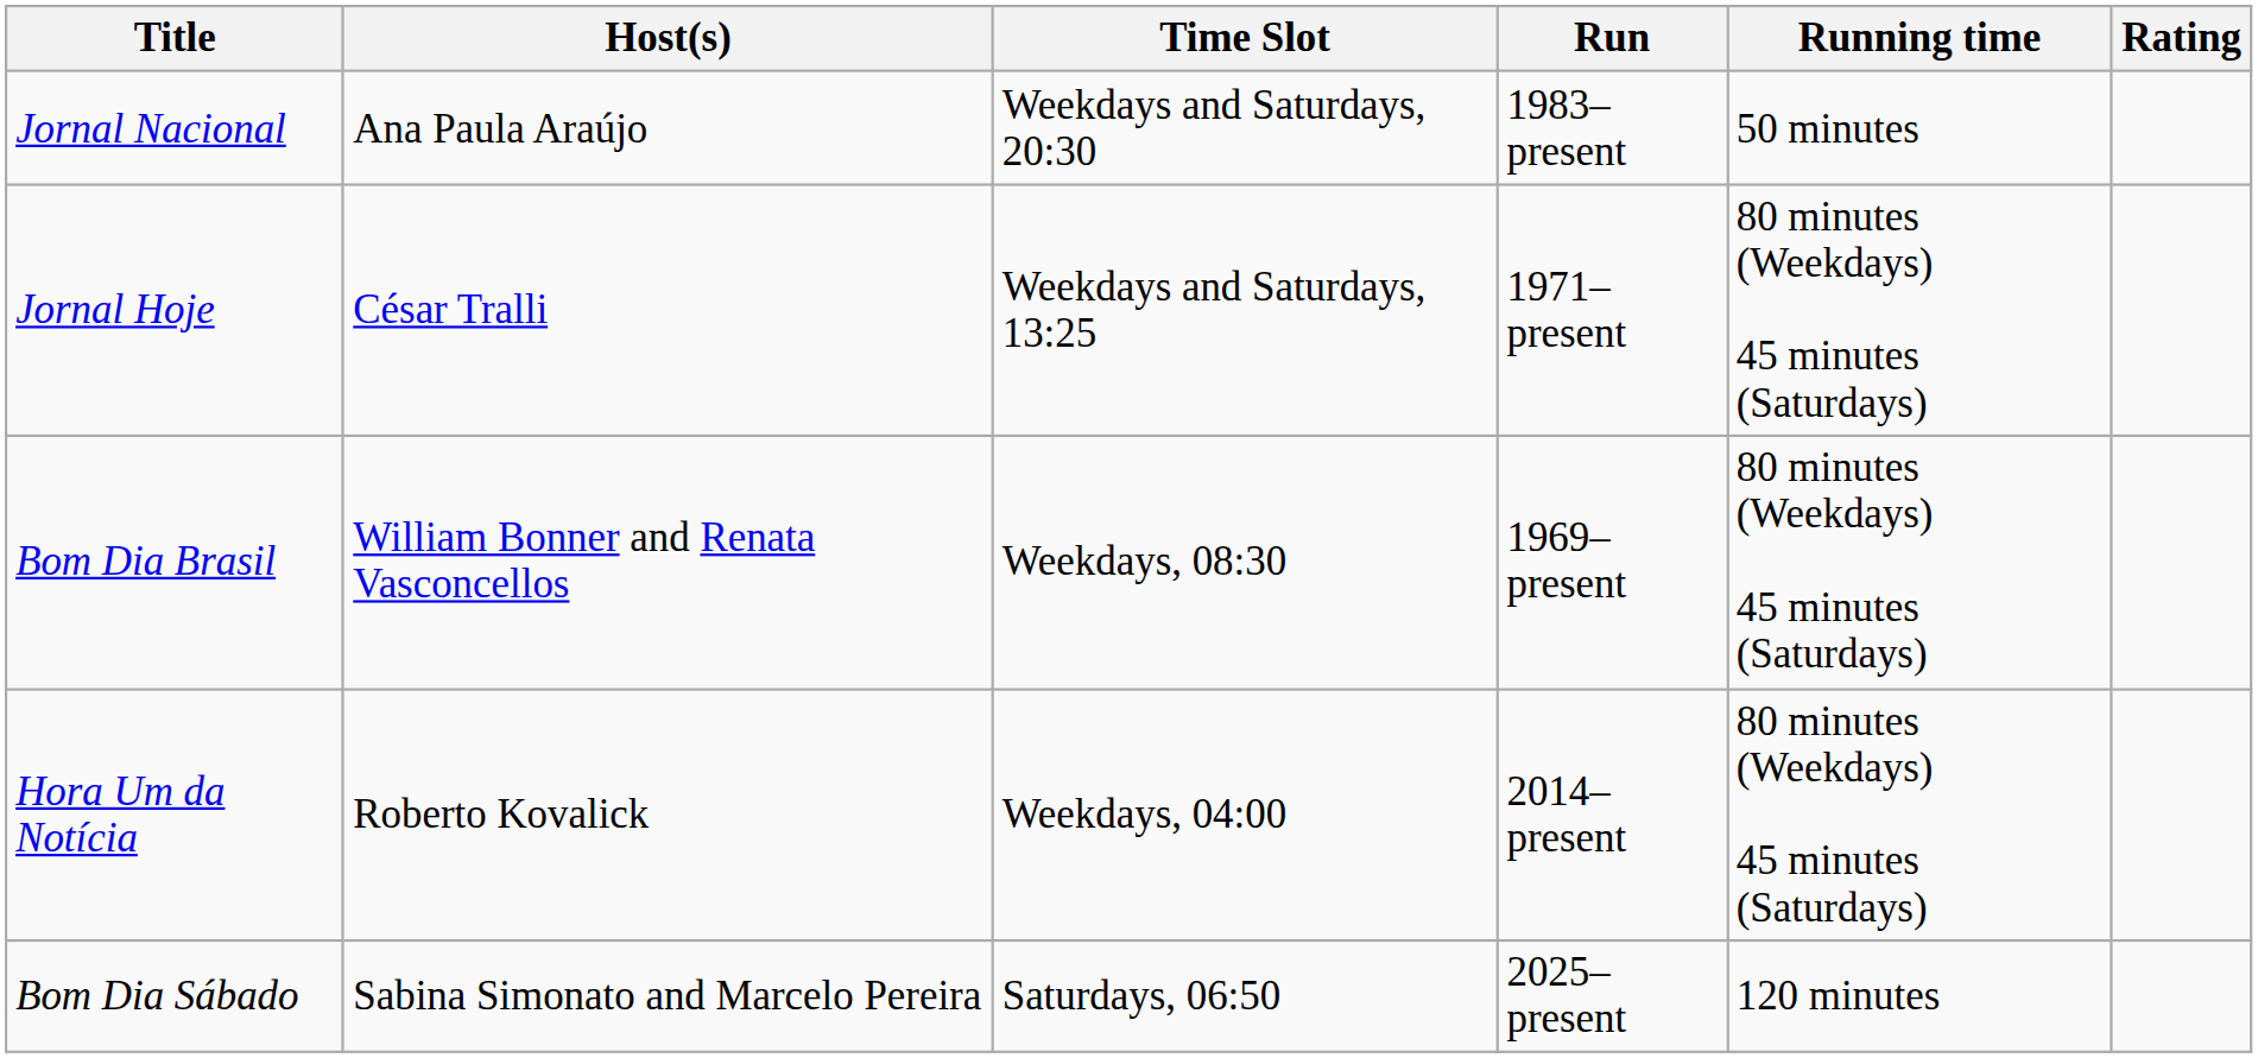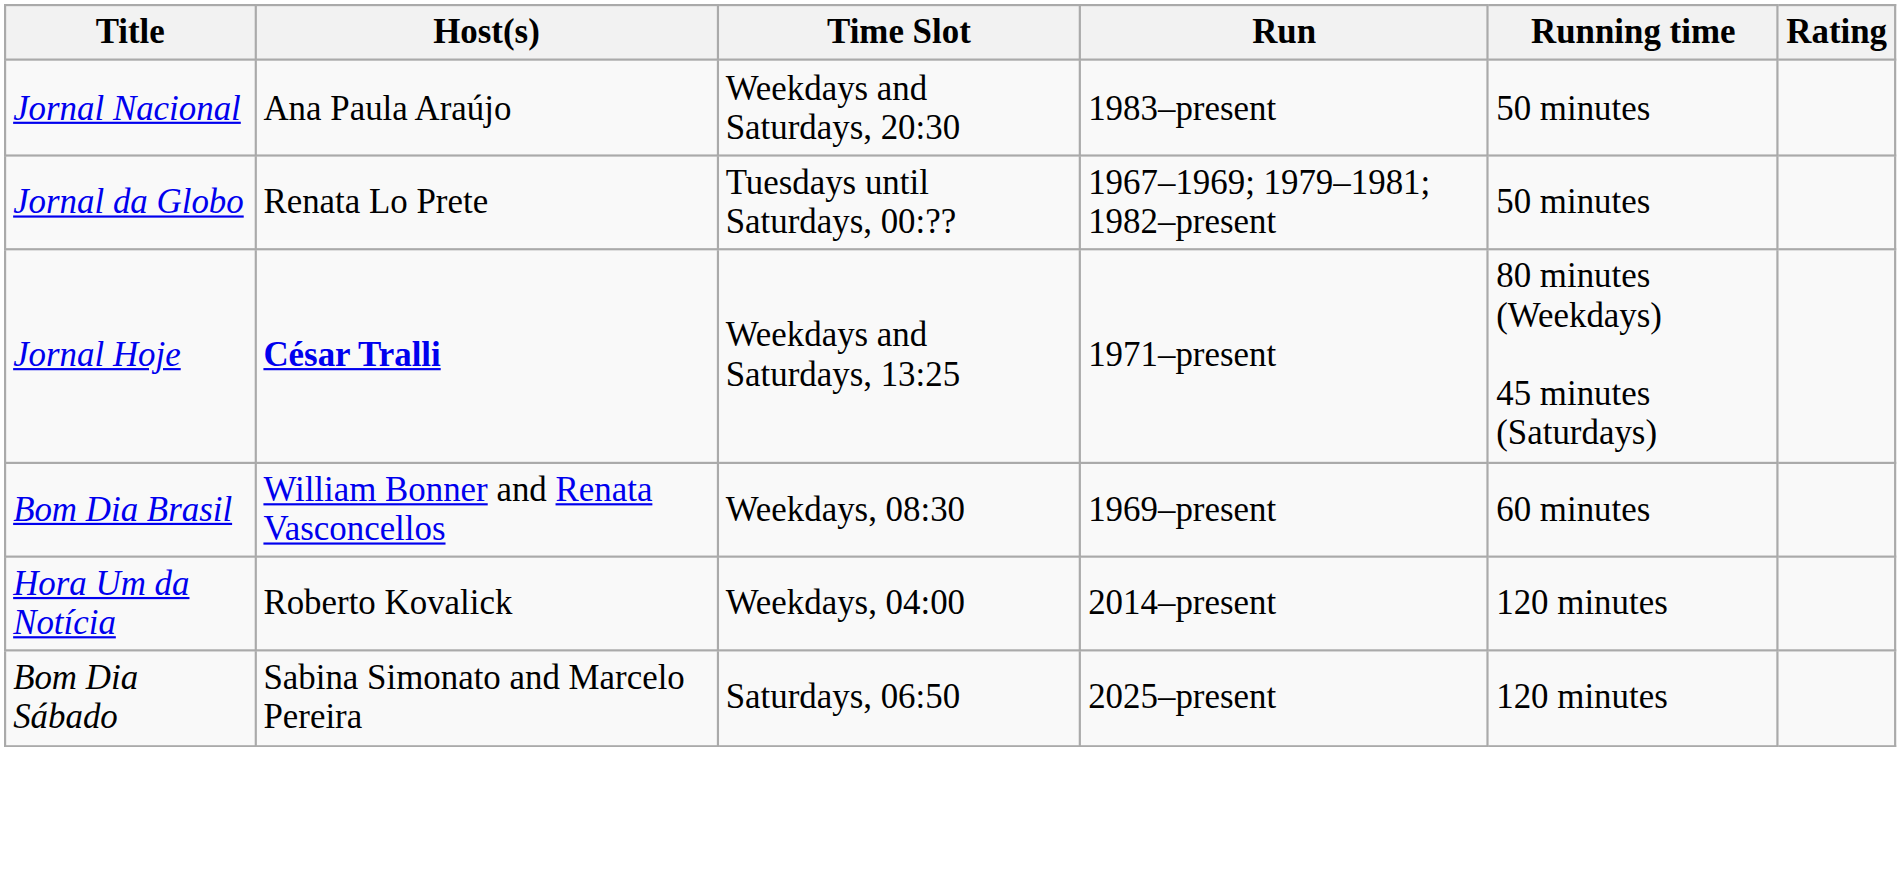+ row: Jornal da Globo | Renata Lo Prete | Tuesdays until Saturdays, 00:?? | 1967–1969; 1979–1981; 1982–present | 50 minutes
Jornal Hoje | Host(s): normal -> bold
Bom Dia Brasil | Running time: 80 minutes (Weekdays) 45 minutes (Saturdays) -> 60 minutes
Hora Um da Notícia | Running time: 80 minutes (Weekdays) 45 minutes (Saturdays) -> 120 minutes
